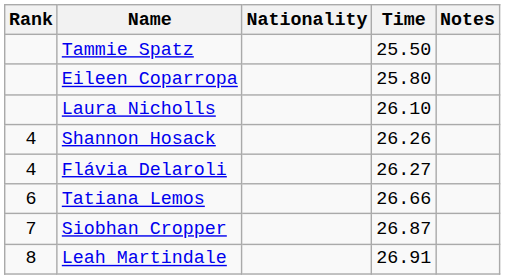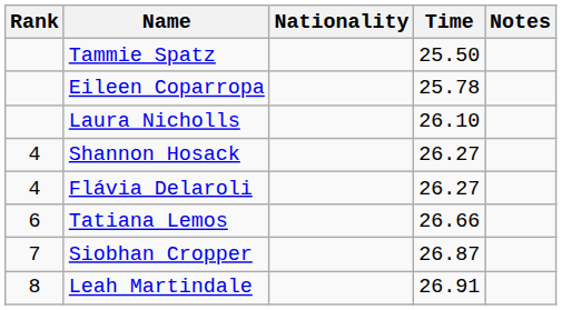Eileen Coparropa | Time: 25.80 -> 25.78
Shannon Hosack | Time: 26.26 -> 26.27
